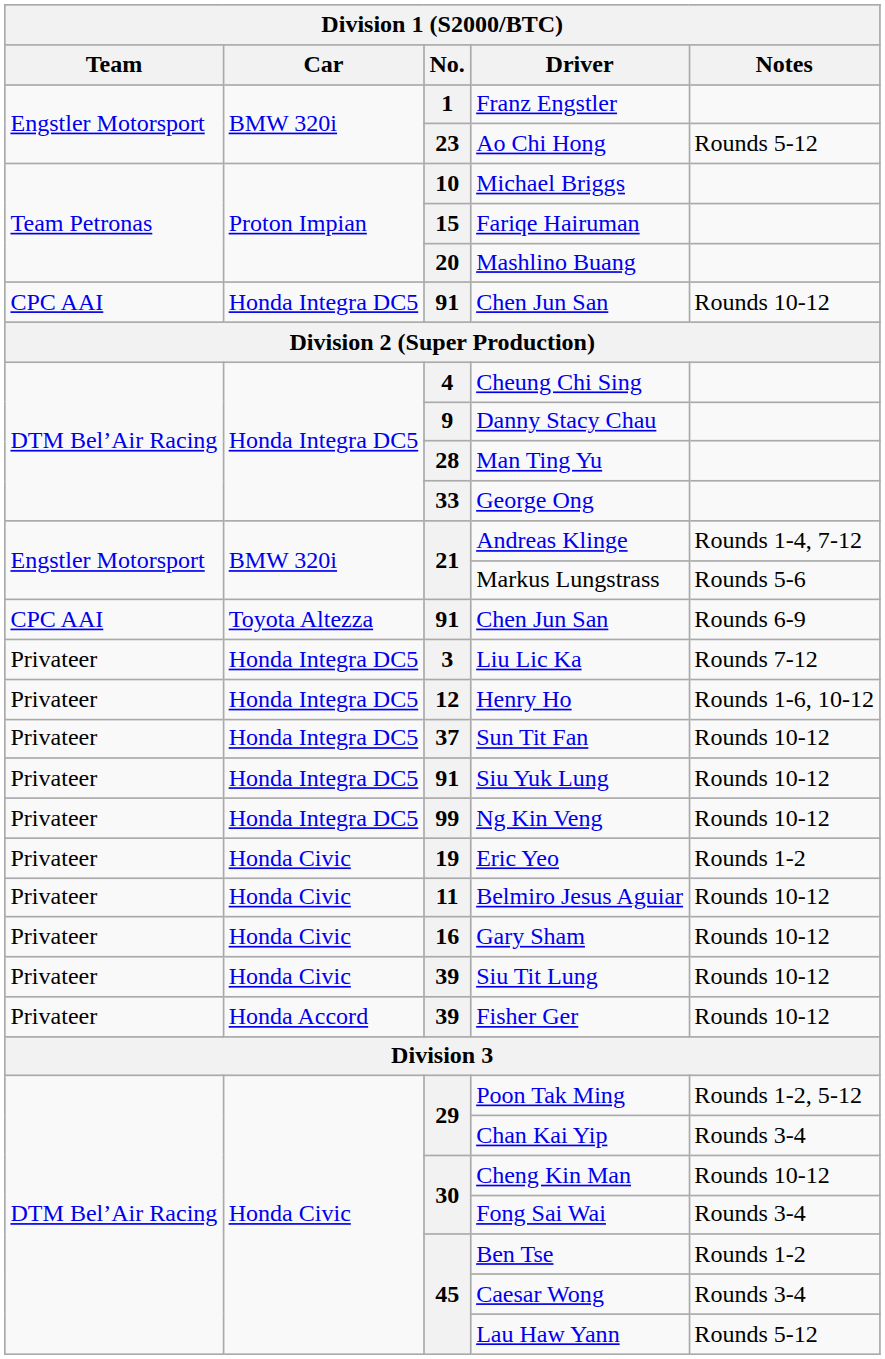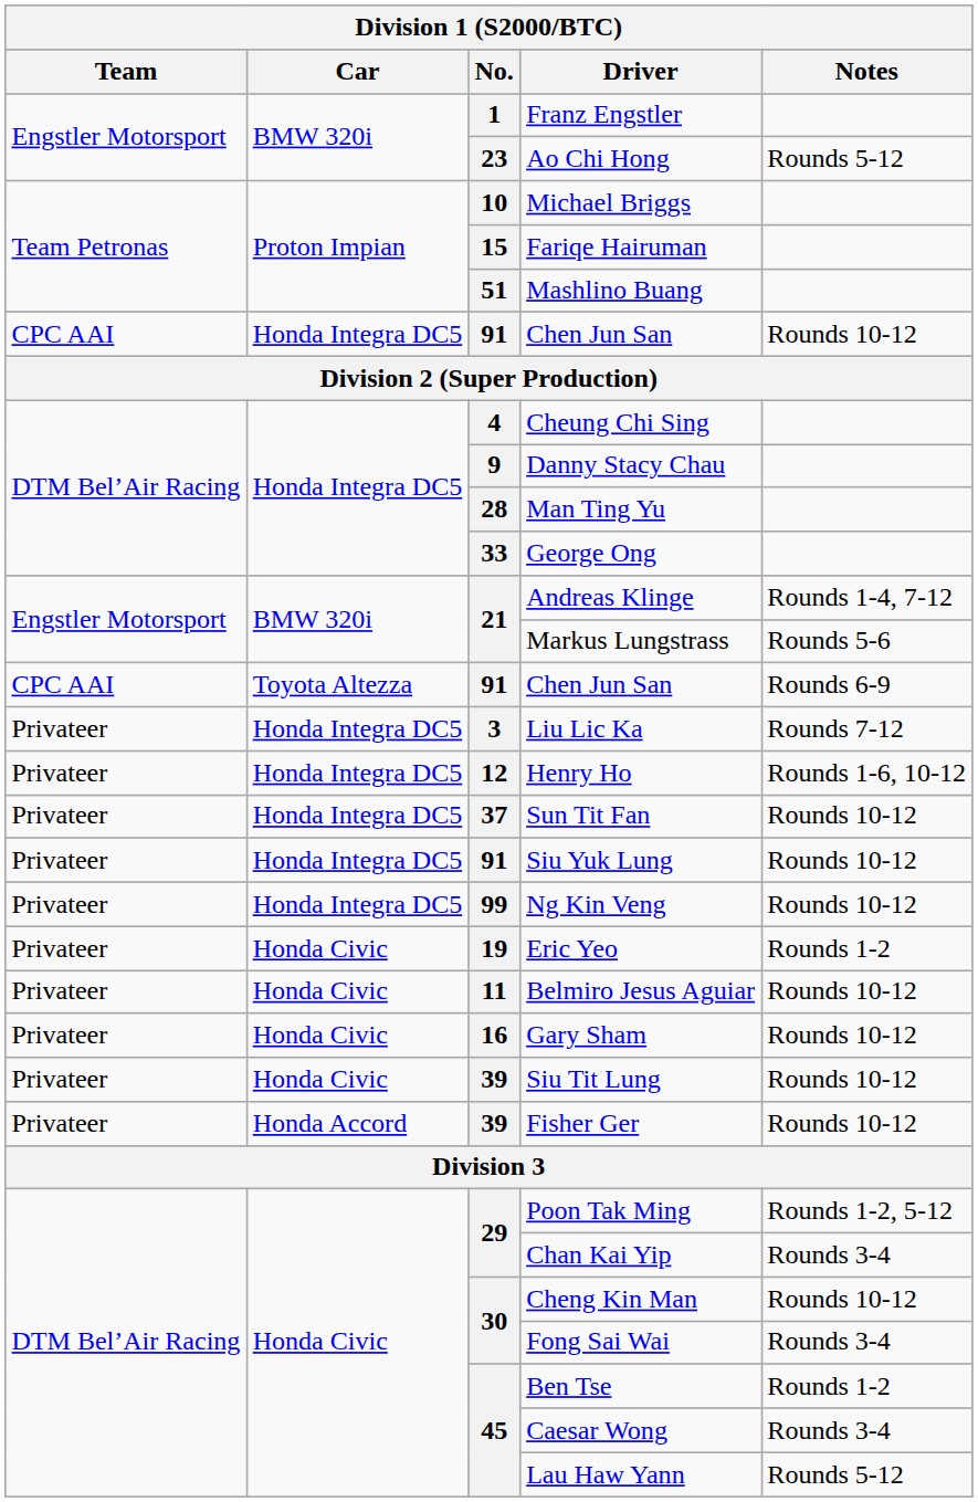Mashlino Buang | No.: 20 -> 51
